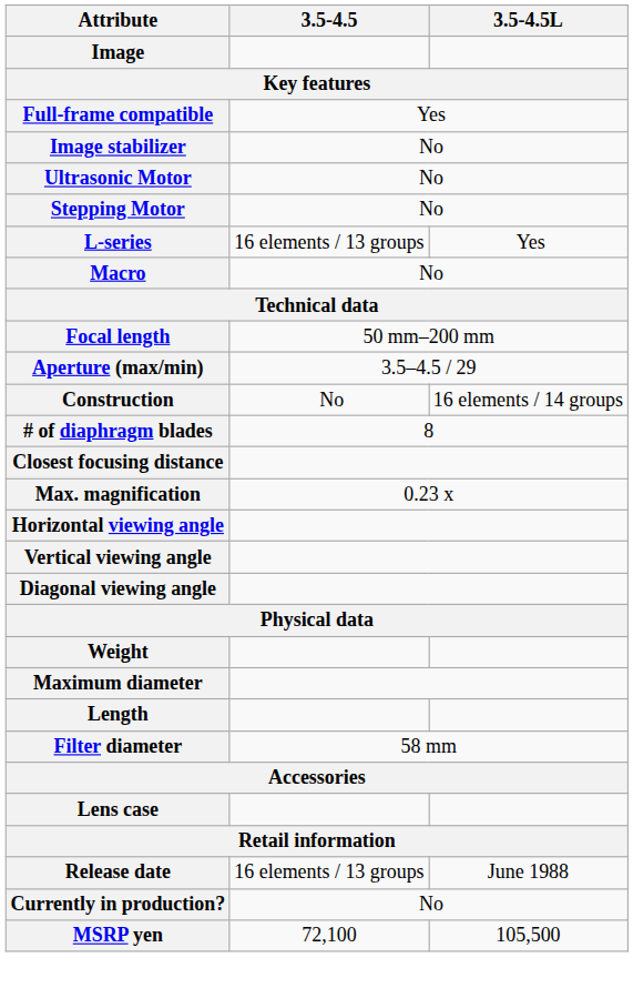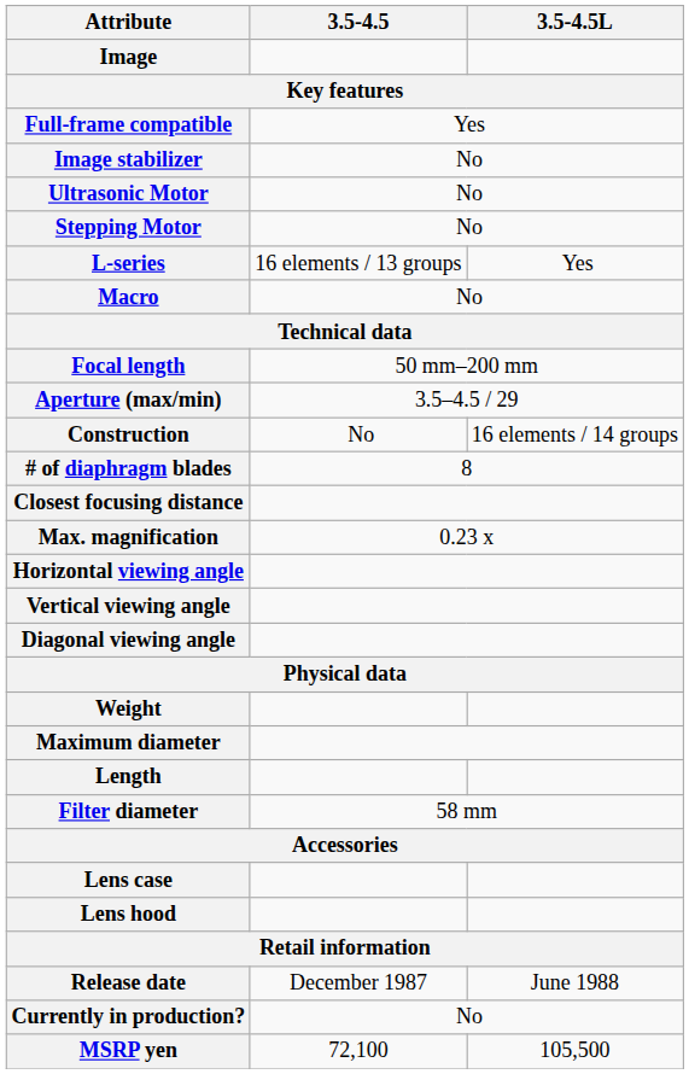+ row: Lens hood
Release date | 3.5-4.5: 16 elements / 13 groups -> December 1987
